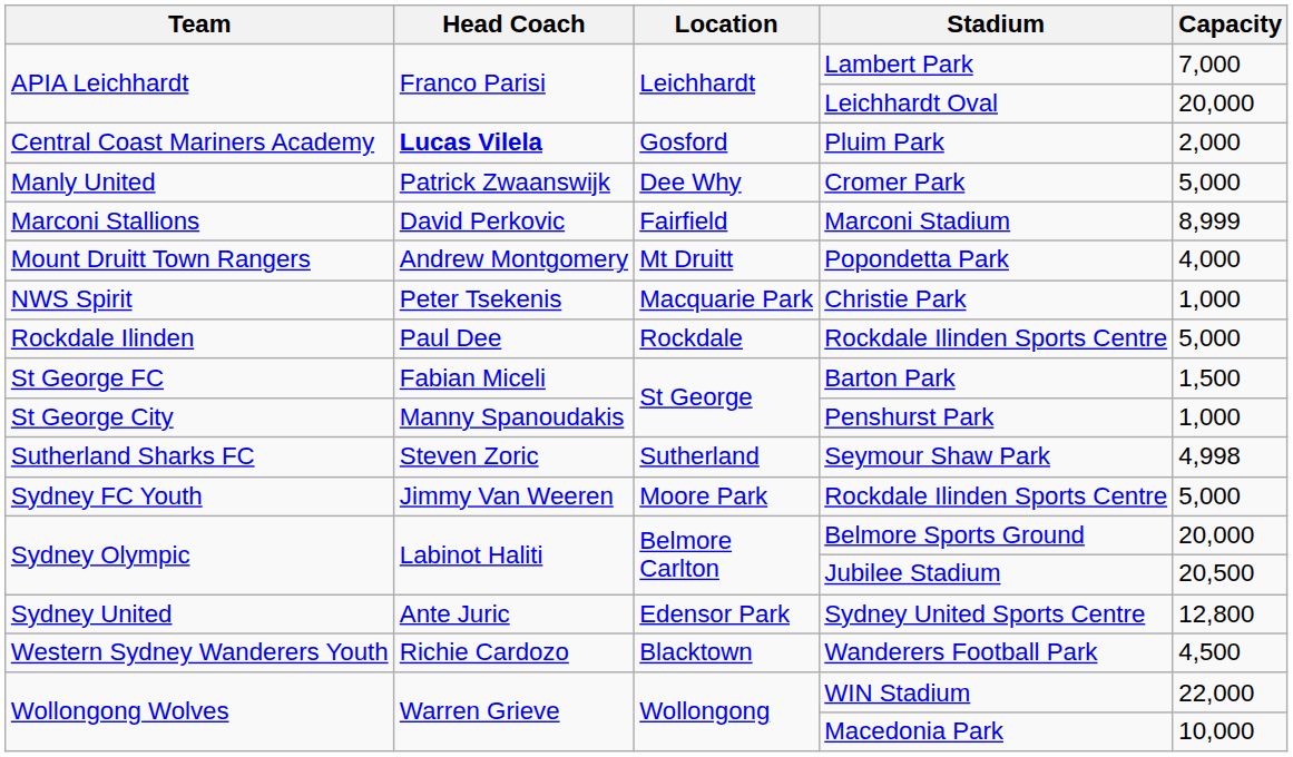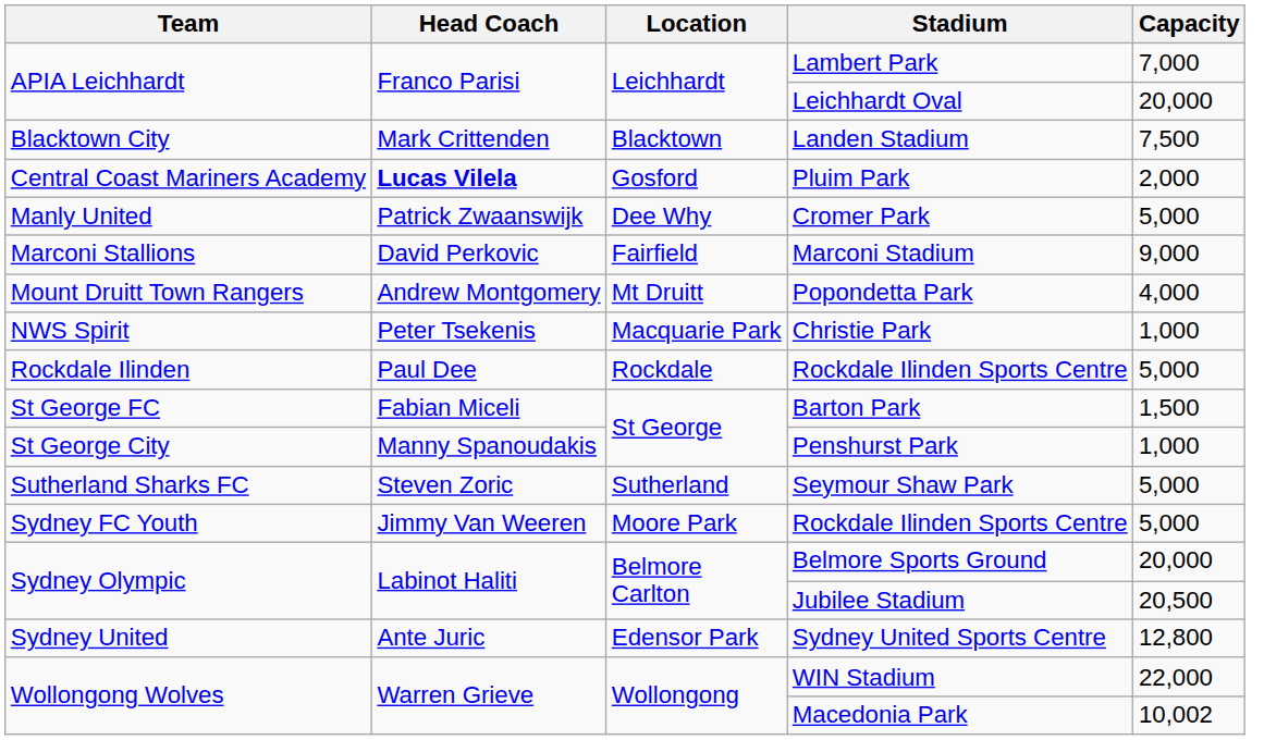+ row: Blacktown City | Mark Crittenden | Blacktown | Landen Stadium | 7,500
Marconi Stadium | Capacity: 8,999 -> 9,000
Seymour Shaw Park | Capacity: 4,998 -> 5,000
- row: Western Sydney Wanderers Youth | Richie Cardozo | Blacktown | Wanderers Football Park | 4,500
Macedonia Park | Capacity: 10,000 -> 10,002
